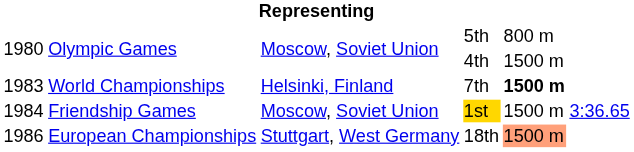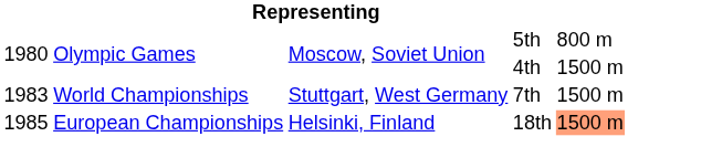7th | column 3: Helsinki, Finland -> Stuttgart, West Germany
7th | column 5: bold -> normal
- row: 1984 | Friendship Games | Moscow, Soviet Union | 1st | 1500 m | 3:36.65
18th | column 1: 1986 -> 1985
18th | column 3: Stuttgart, West Germany -> Helsinki, Finland
